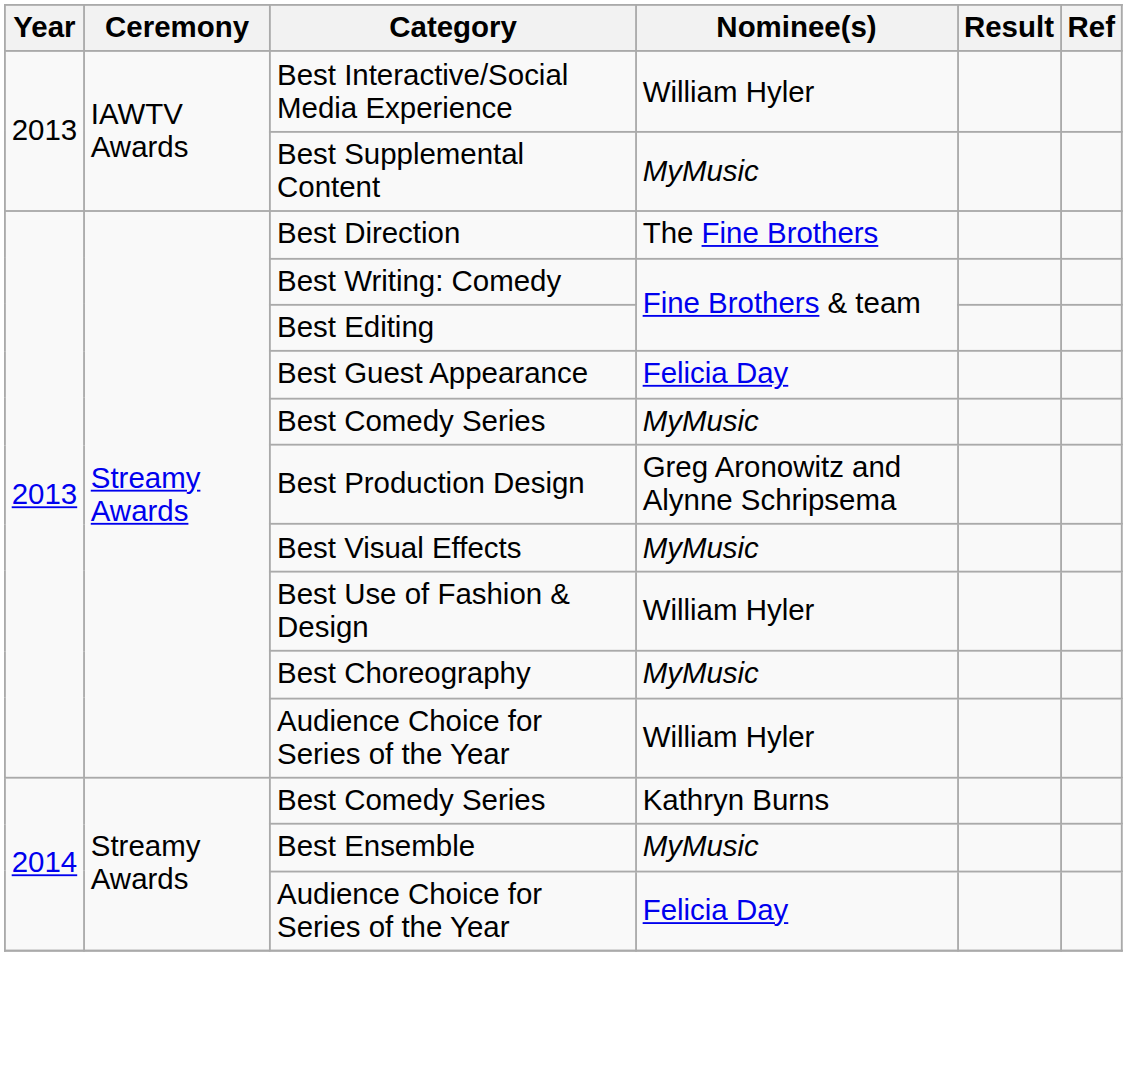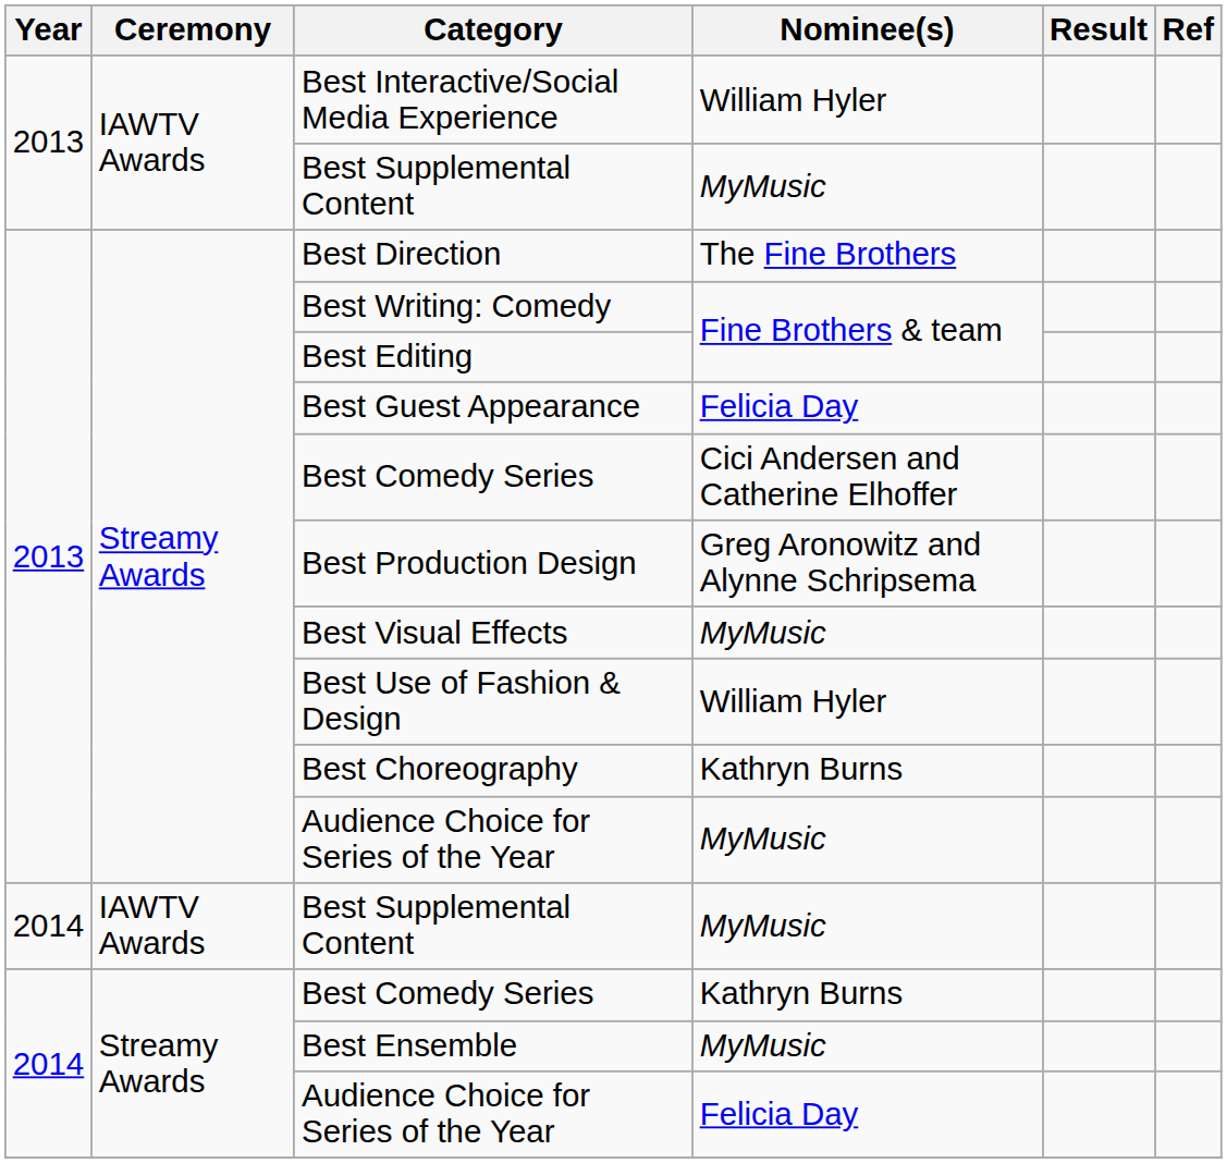2013 / Best Comedy Series | Nominee(s): MyMusic -> Cici Andersen and Catherine Elhoffer
Best Choreography | Nominee(s): MyMusic -> Kathryn Burns
2013 / Audience Choice for Series of the Year | Nominee(s): William Hyler -> MyMusic
+ row: 2014 | IAWTV Awards | Best Supplemental Content | MyMusic
